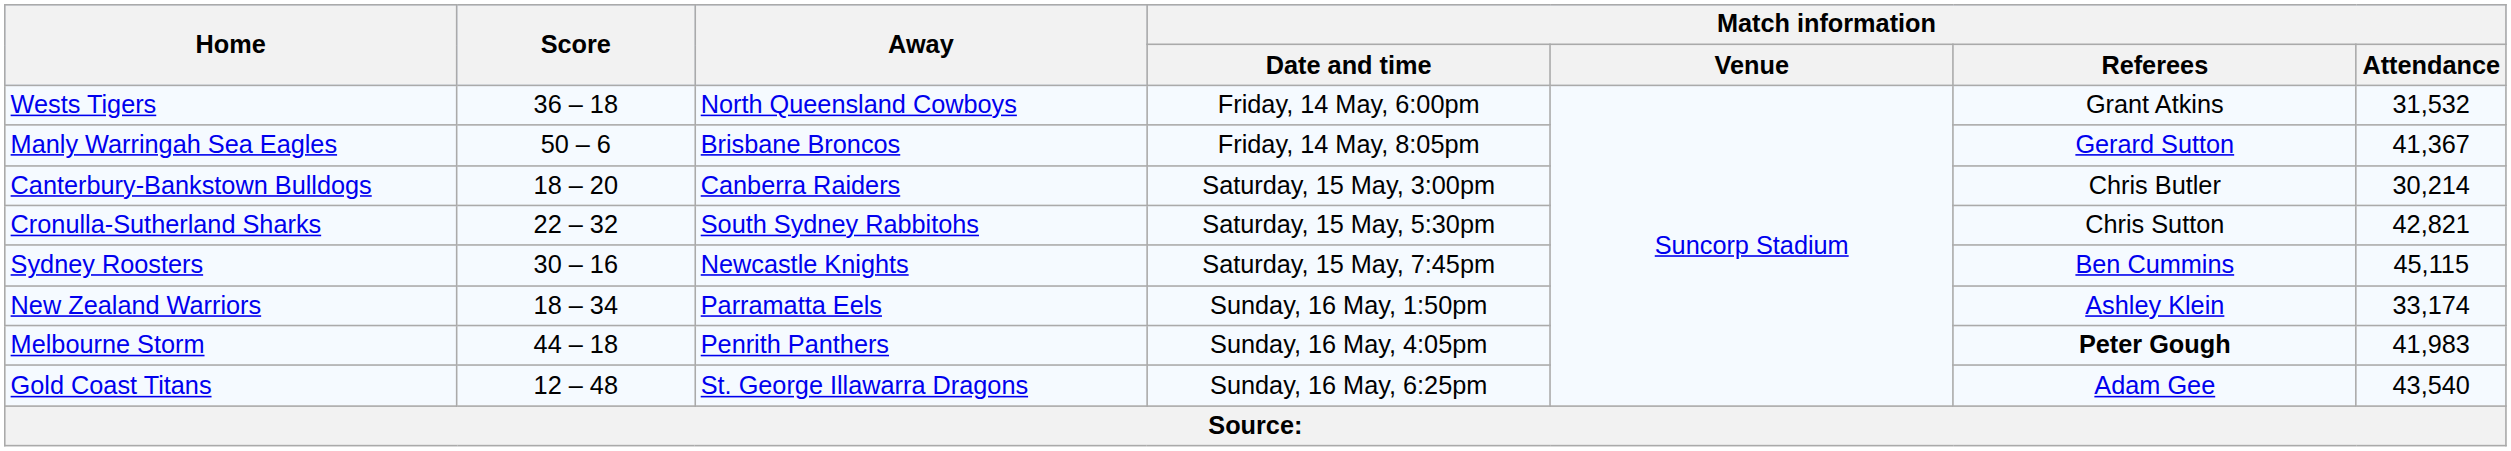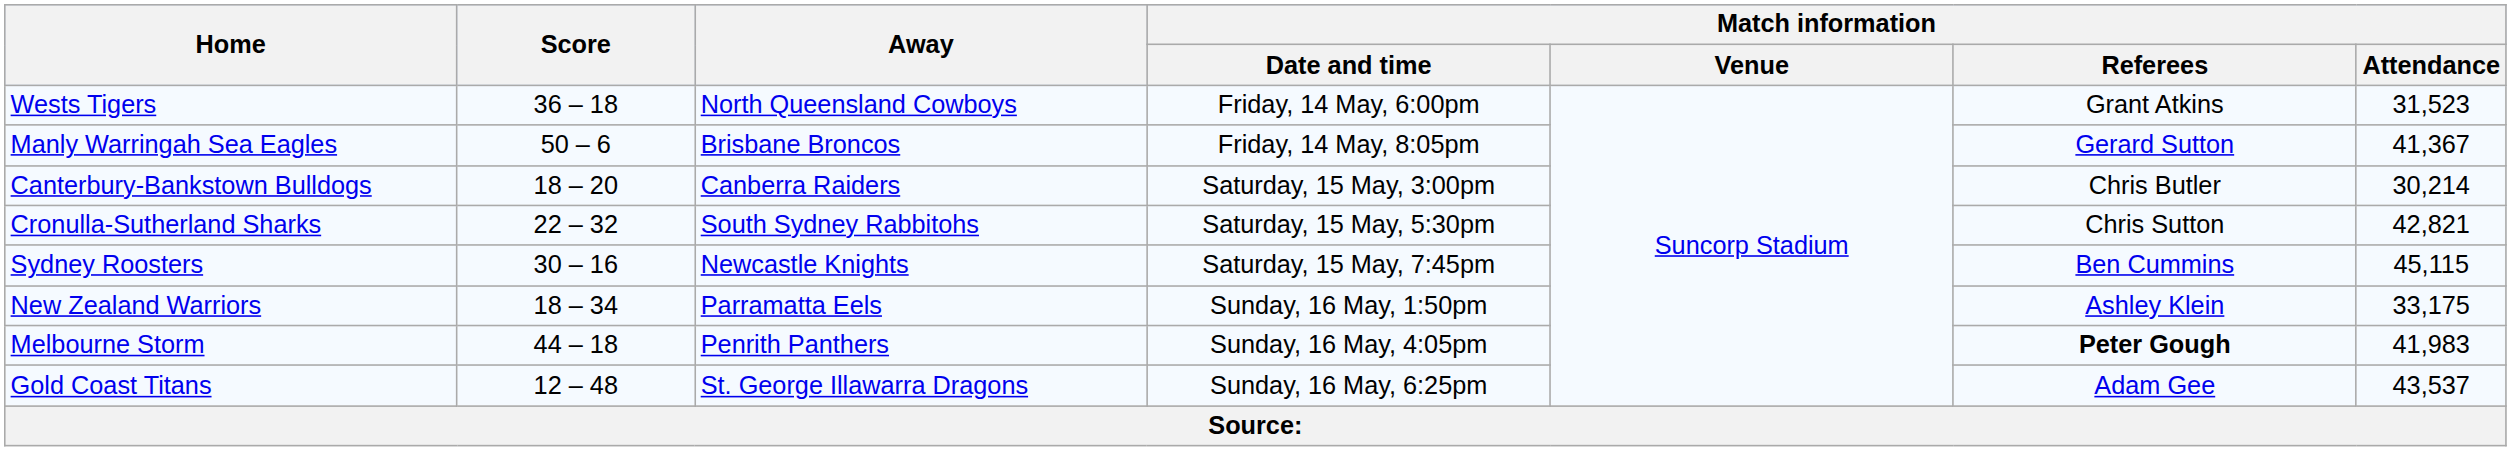Wests Tigers | Match information / Attendance: 31,532 -> 31,523
New Zealand Warriors | Match information / Attendance: 33,174 -> 33,175
Gold Coast Titans | Match information / Attendance: 43,540 -> 43,537
